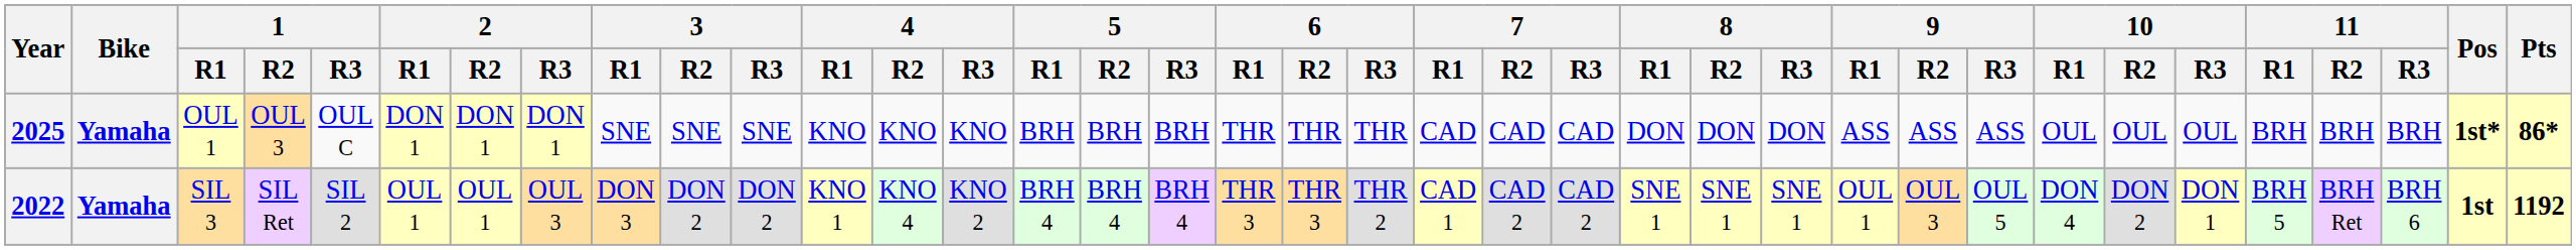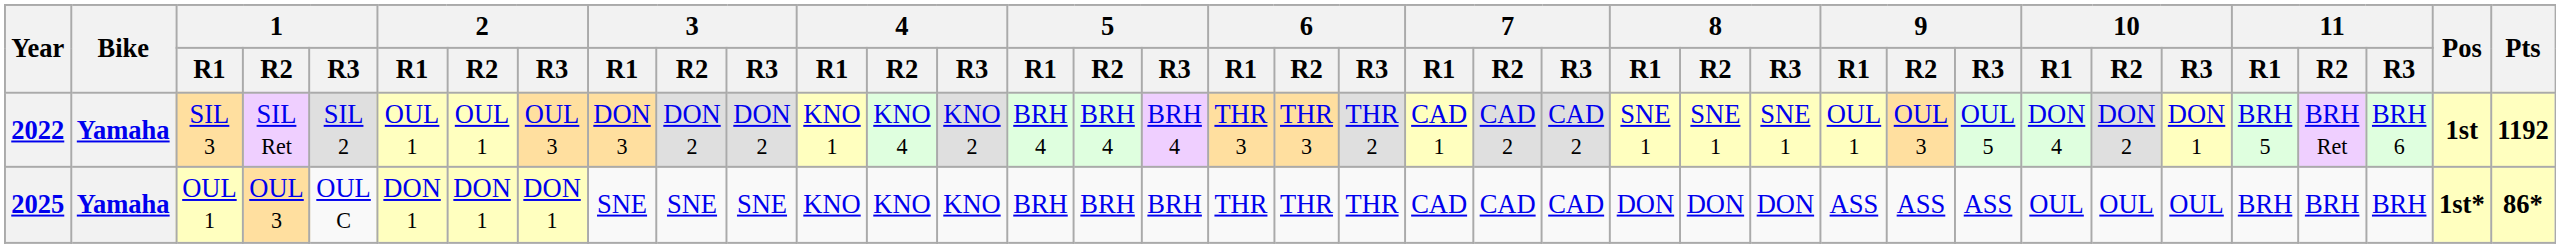rows swapped: 2022 <-> 2025
